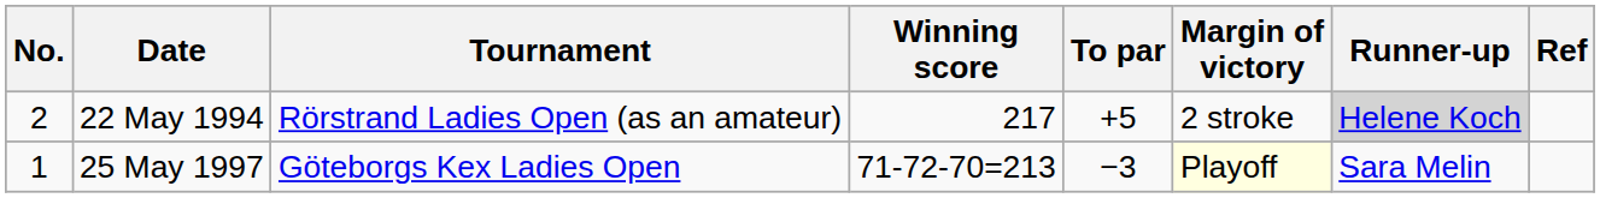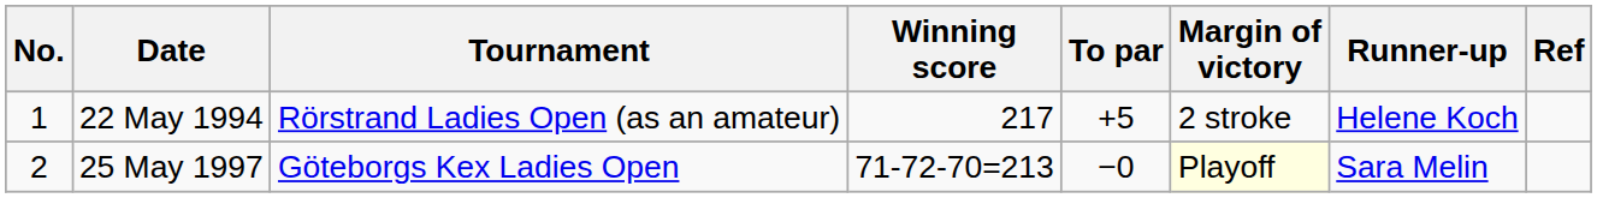22 May 1994 | No.: 2 -> 1
22 May 1994 | Runner-up: lightgrey background -> no background
25 May 1997 | No.: 1 -> 2
25 May 1997 | To par: −3 -> −0
